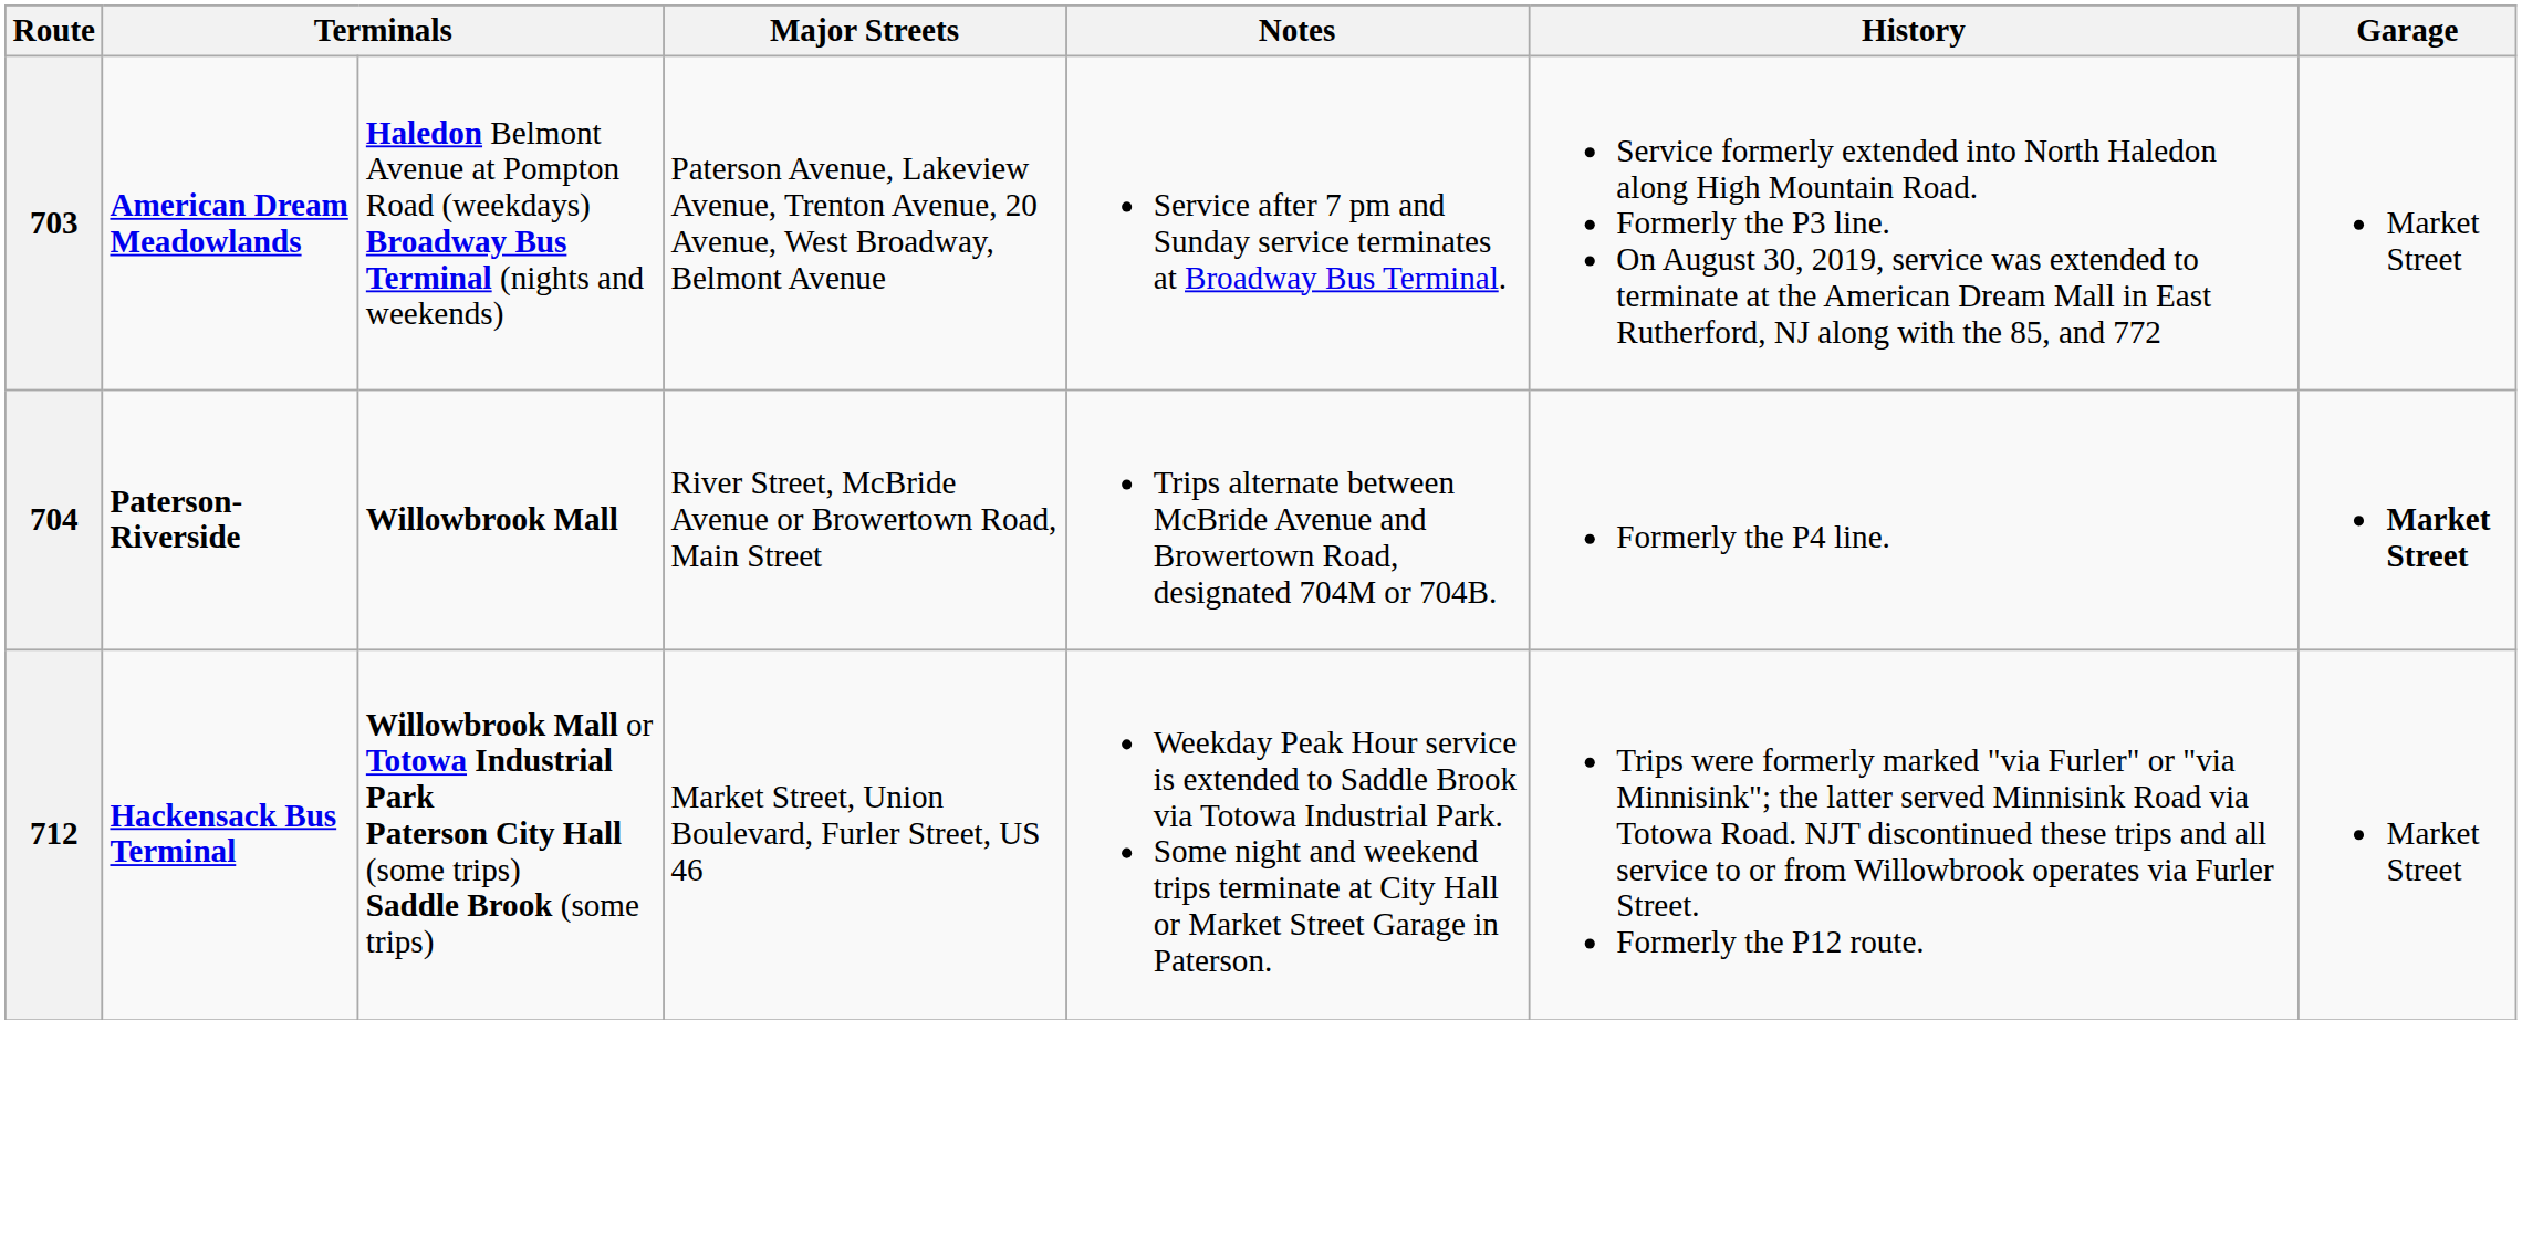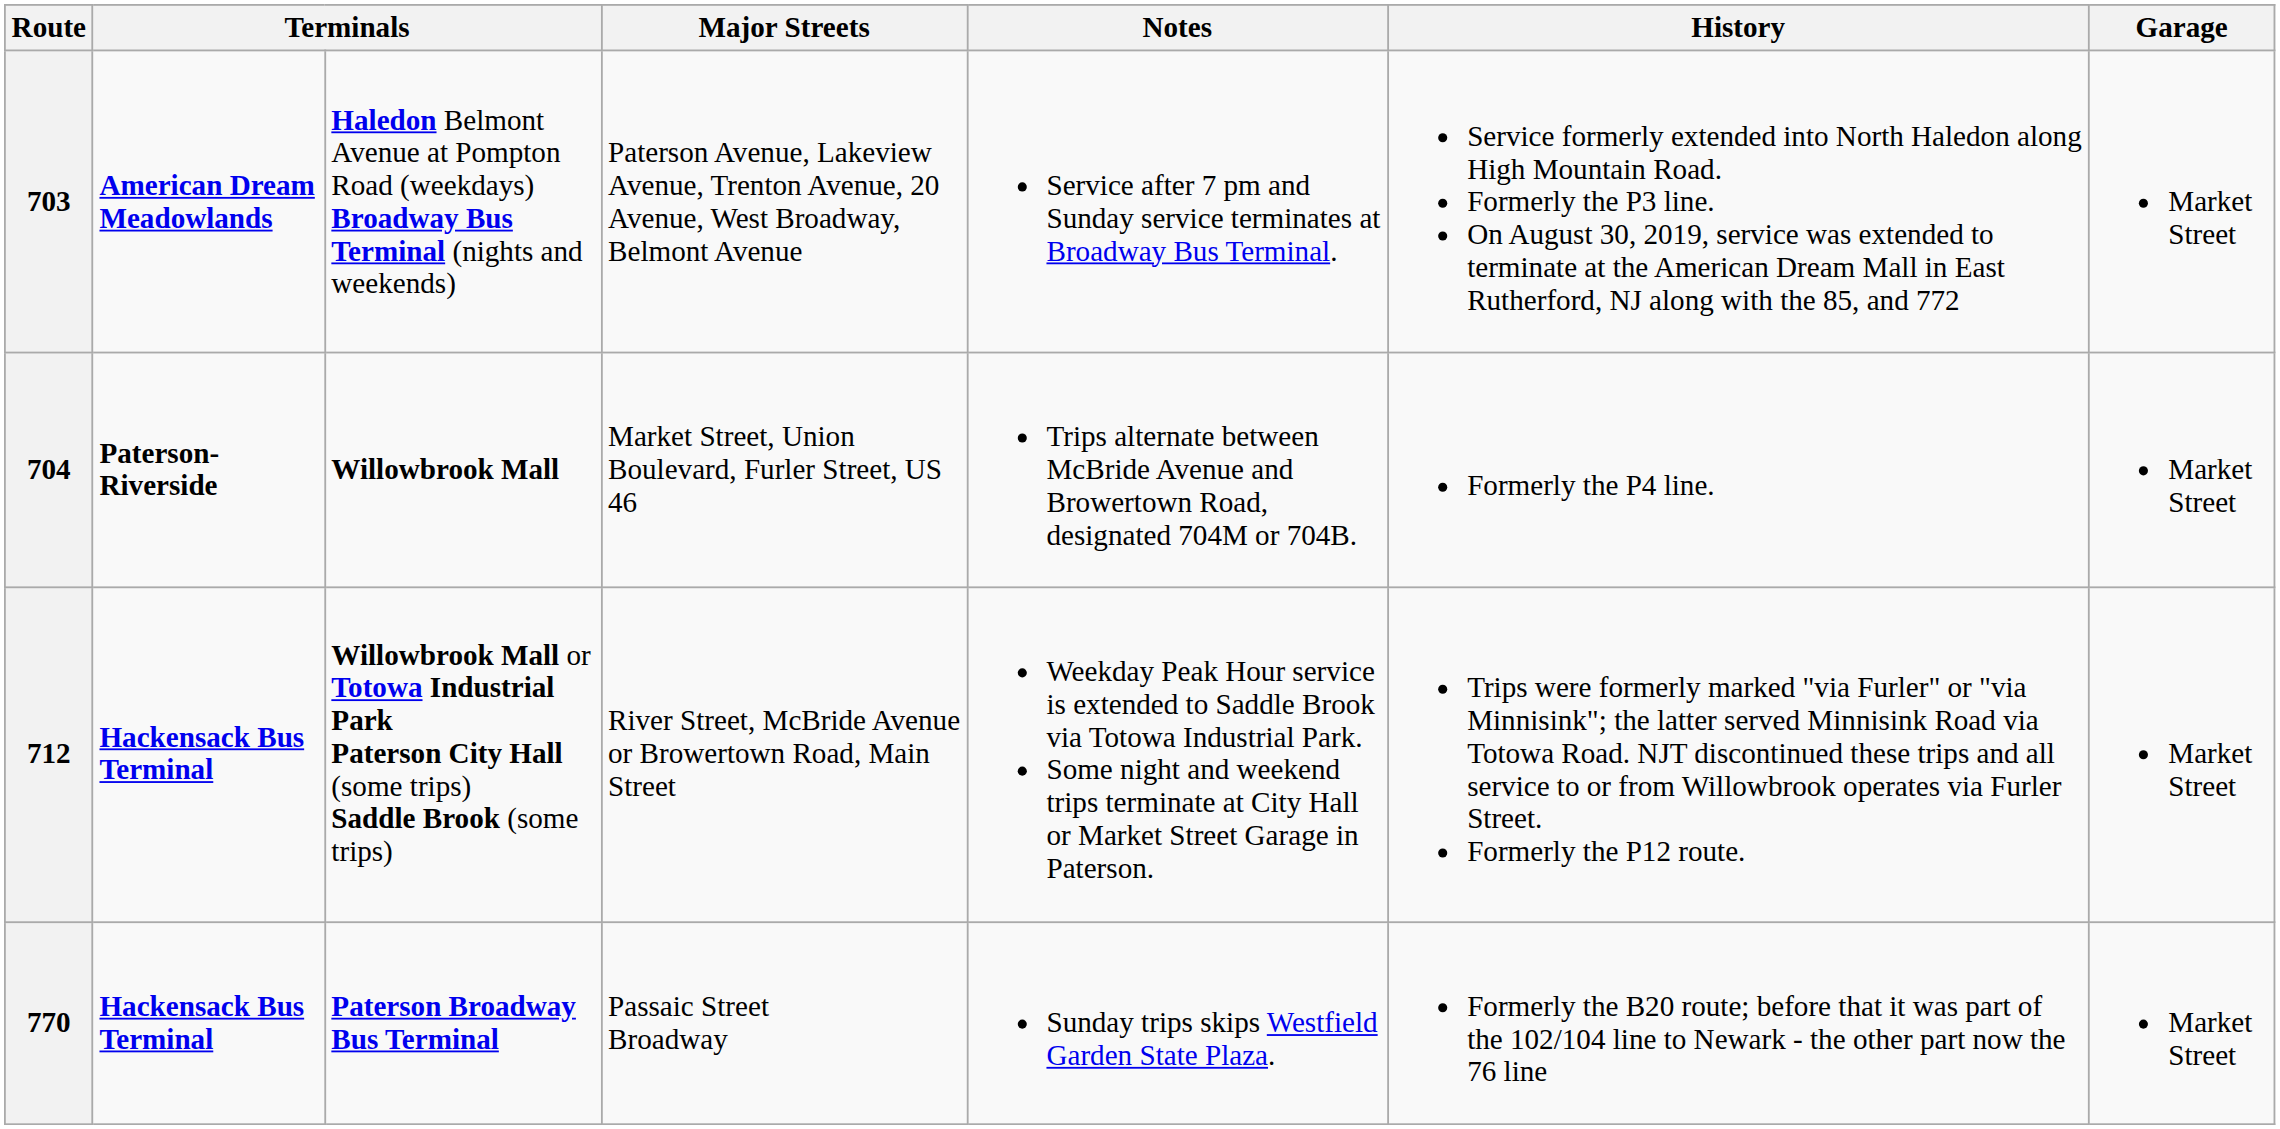704 | Major Streets: River Street, McBride Avenue or Browertown Road, Main Street -> Market Street, Union Boulevard, Furler Street, US 46
704 | Garage: bold -> normal
712 | Major Streets: Market Street, Union Boulevard, Furler Street, US 46 -> River Street, McBride Avenue or Browertown Road, Main Street
+ row: 770 | Hackensack Bus Terminal | Paterson Broadway Bus Terminal | Passaic Street Broadway | Sunday trips skips Westfield Garden State Plaza. | Formerly the B20 route; before that it was part of the 102/104 line to Newark - the other part now the 76 line | Market Street
